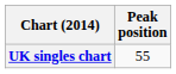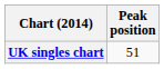UK singles chart | Peak position: 55 -> 51
